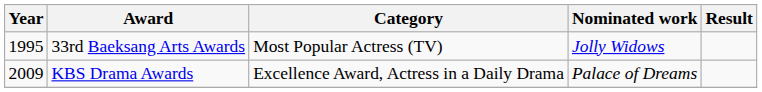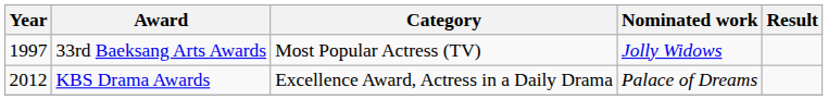33rd Baeksang Arts Awards | Year: 1995 -> 1997
KBS Drama Awards | Year: 2009 -> 2012
